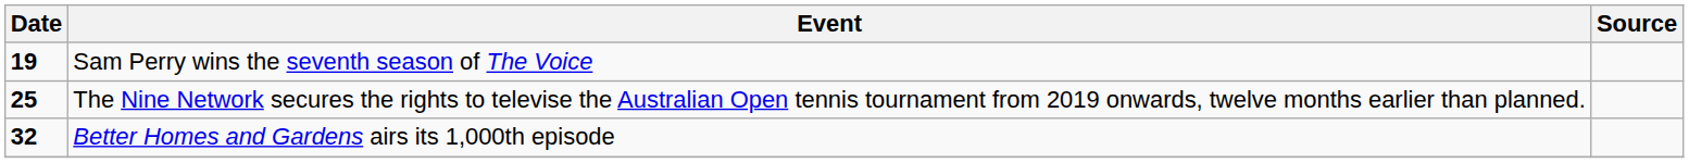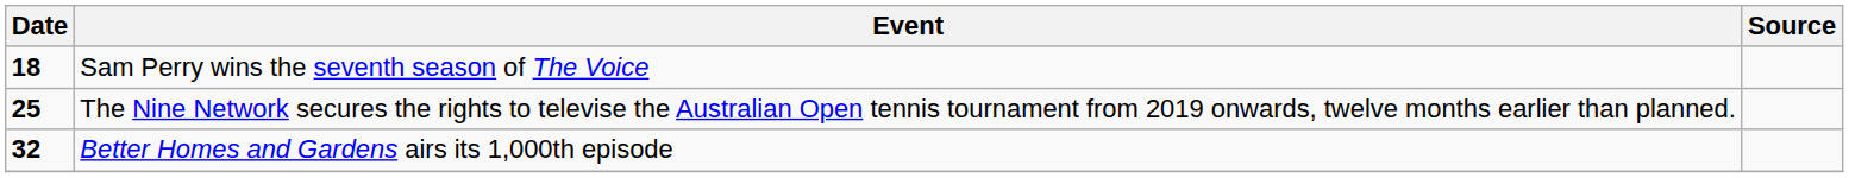Sam Perry wins the seventh season of The Voice | Date: 19 -> 18
